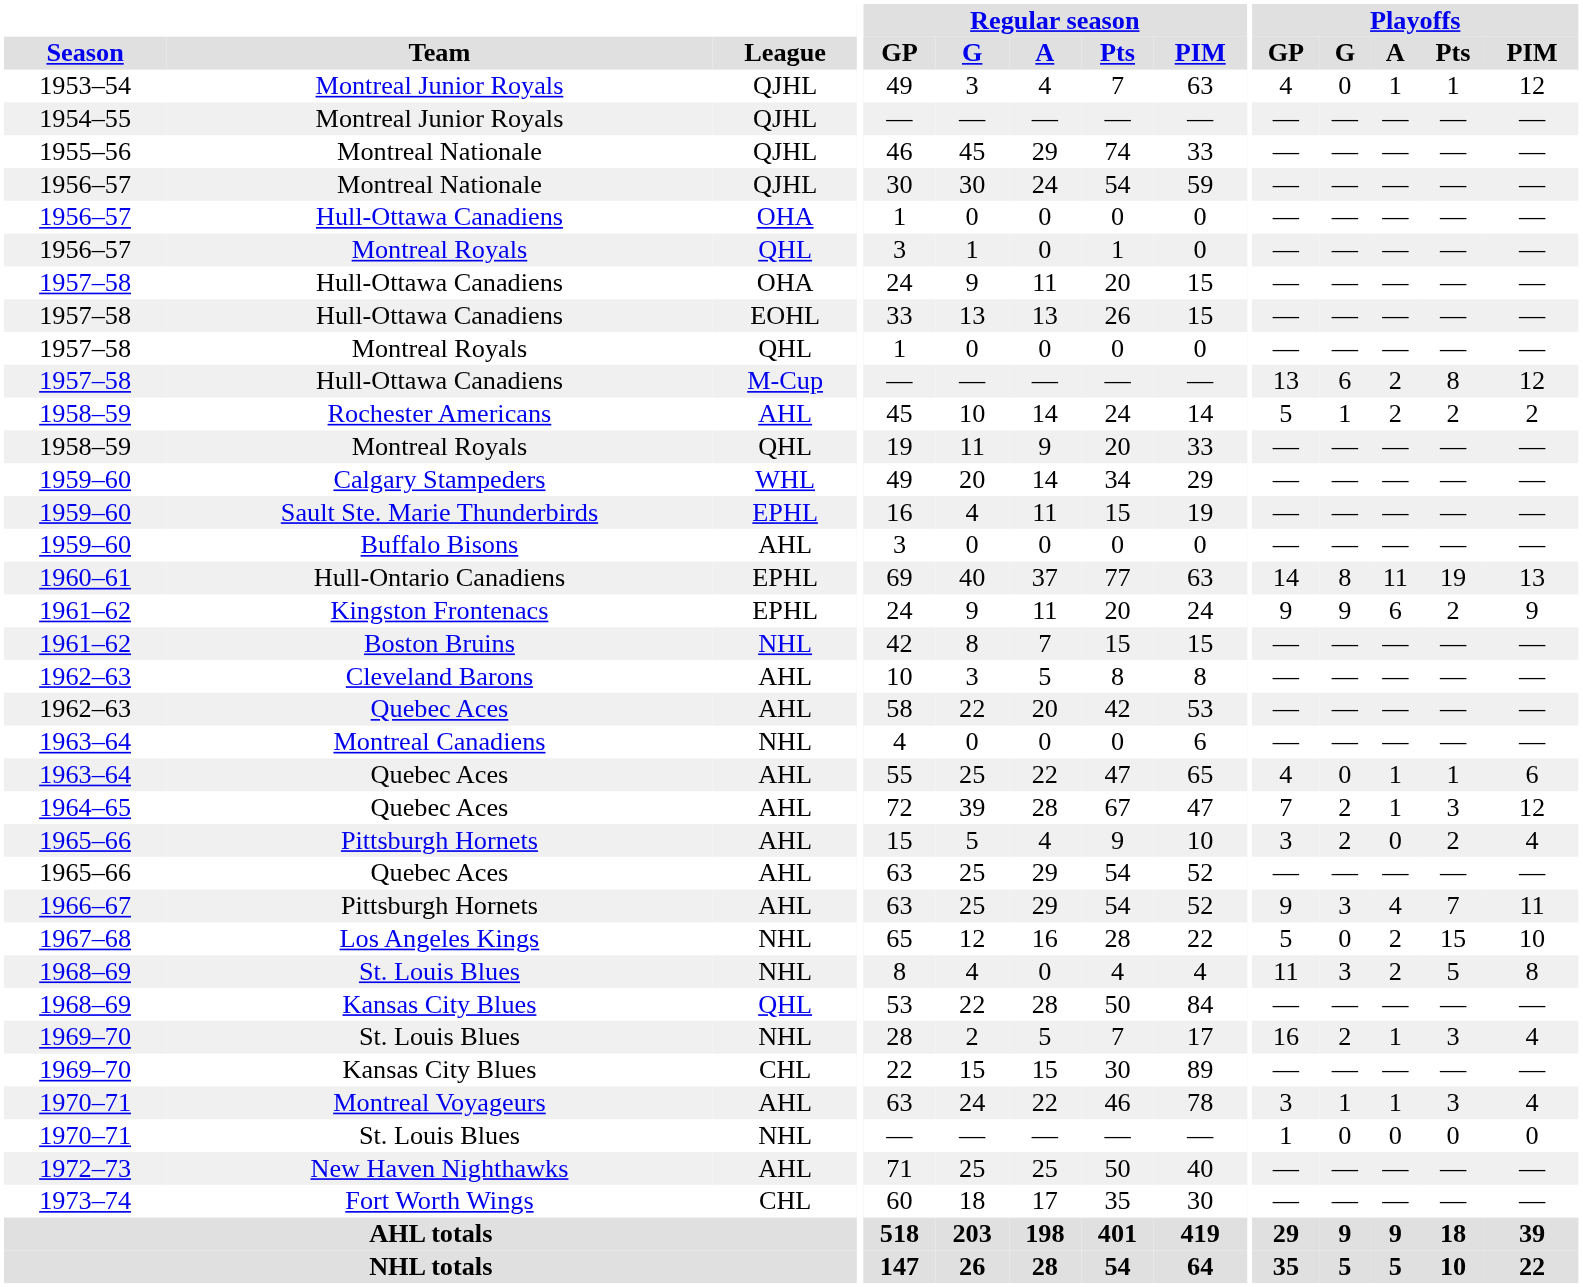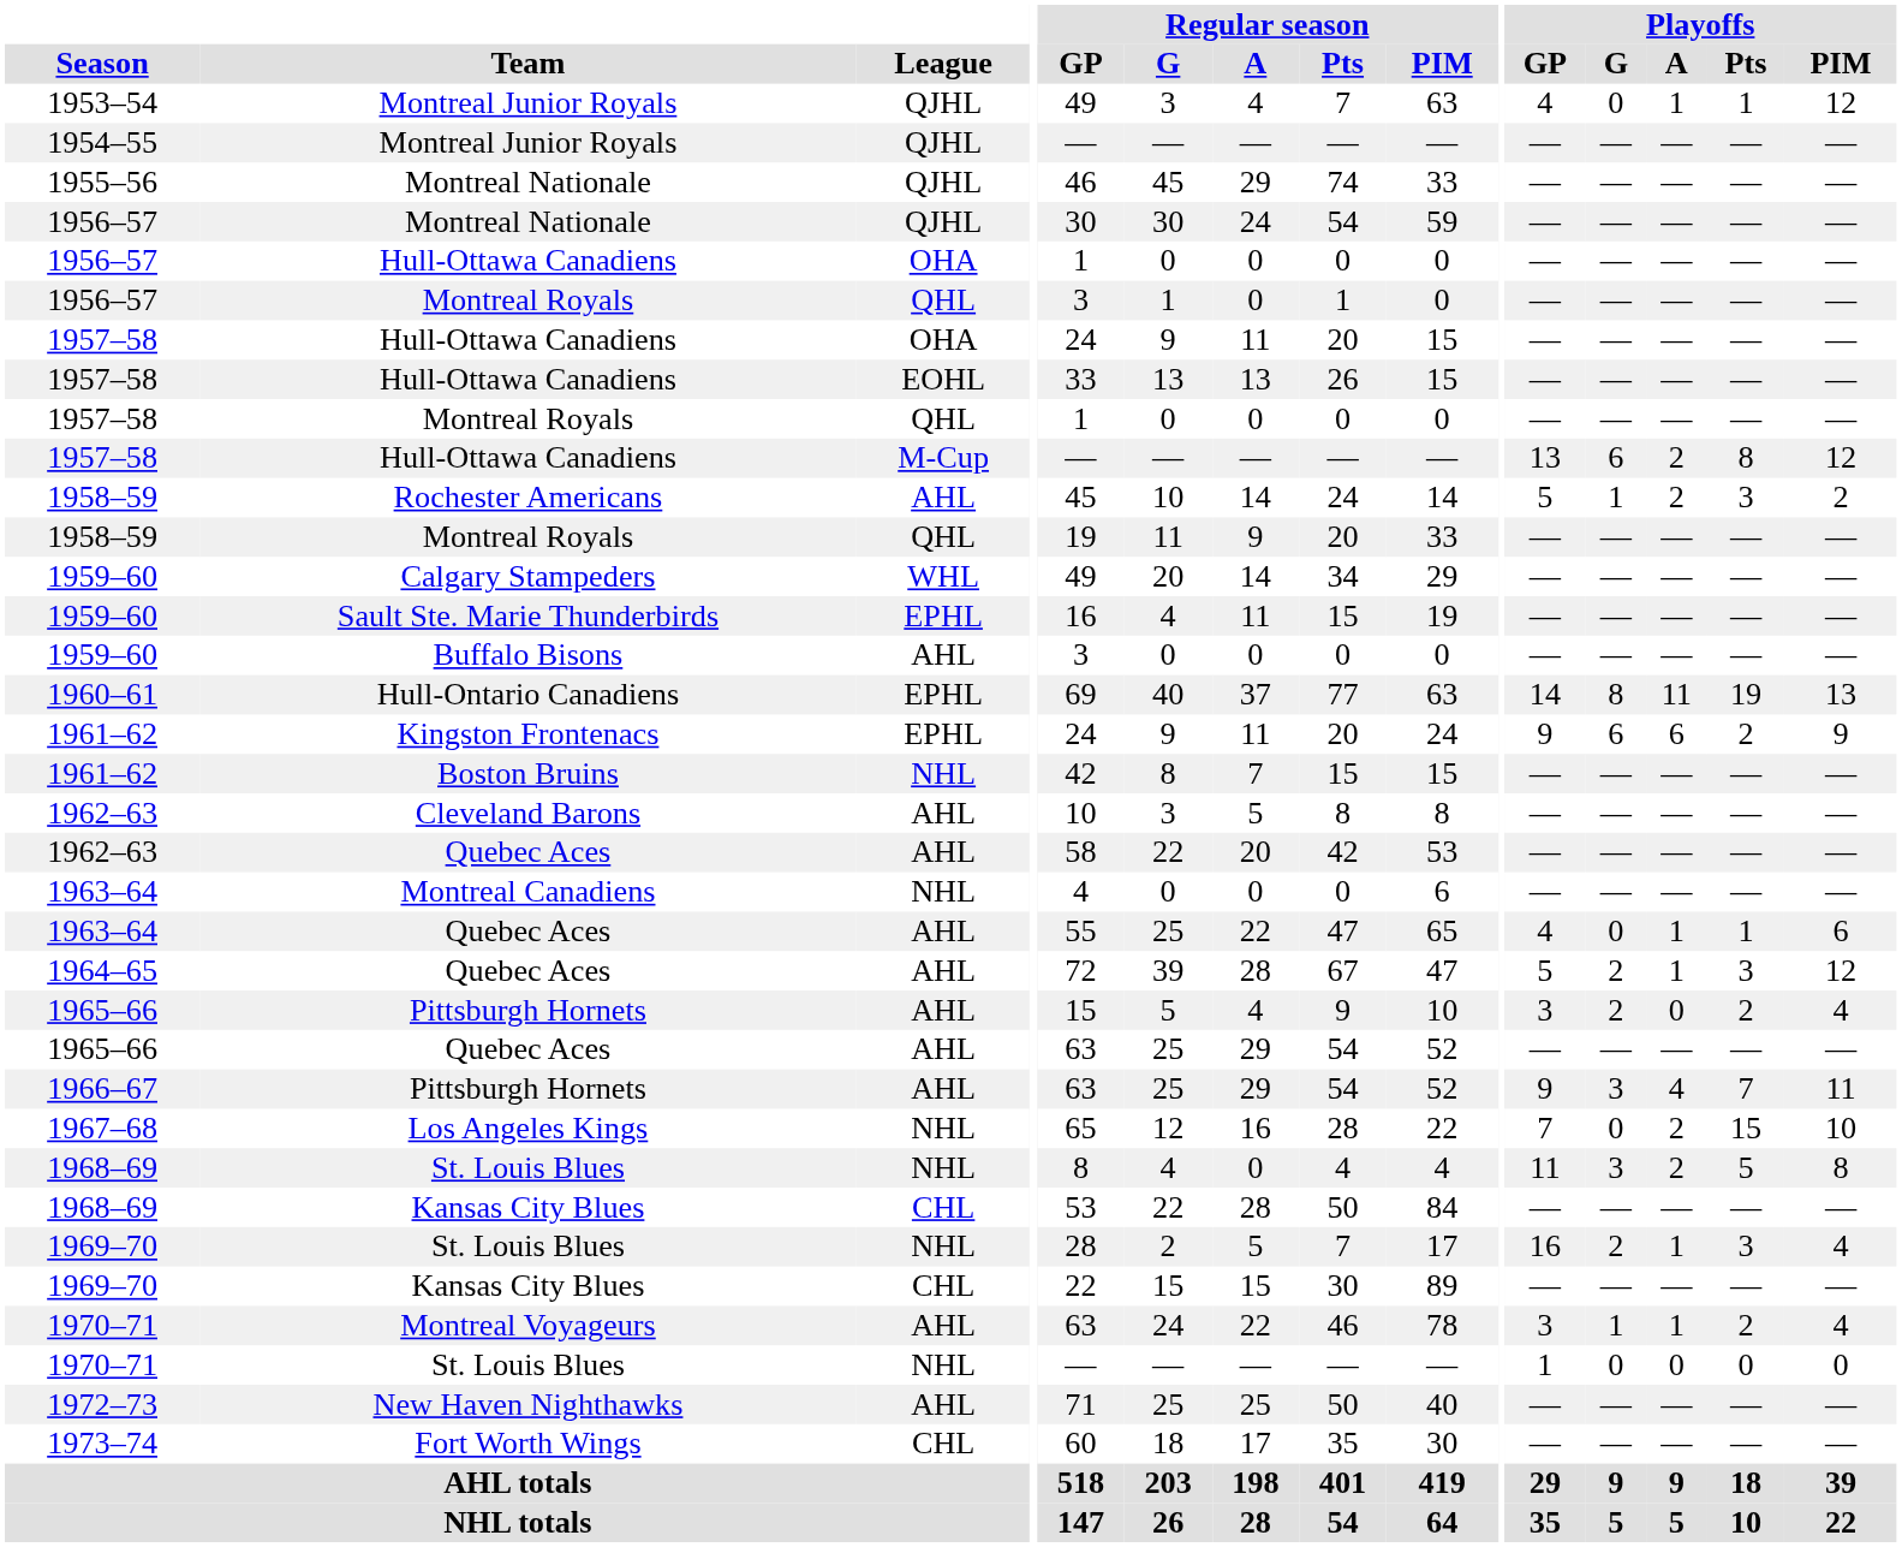Rochester Americans | Playoffs / Pts: 2 -> 3
Kingston Frontenacs | Playoffs / G: 9 -> 6
1964–65 / Quebec Aces | Playoffs / GP: 7 -> 5
Los Angeles Kings | Playoffs / GP: 5 -> 7
1968–69 / Kansas City Blues | League: QHL -> CHL
Montreal Voyageurs | Playoffs / Pts: 3 -> 2
